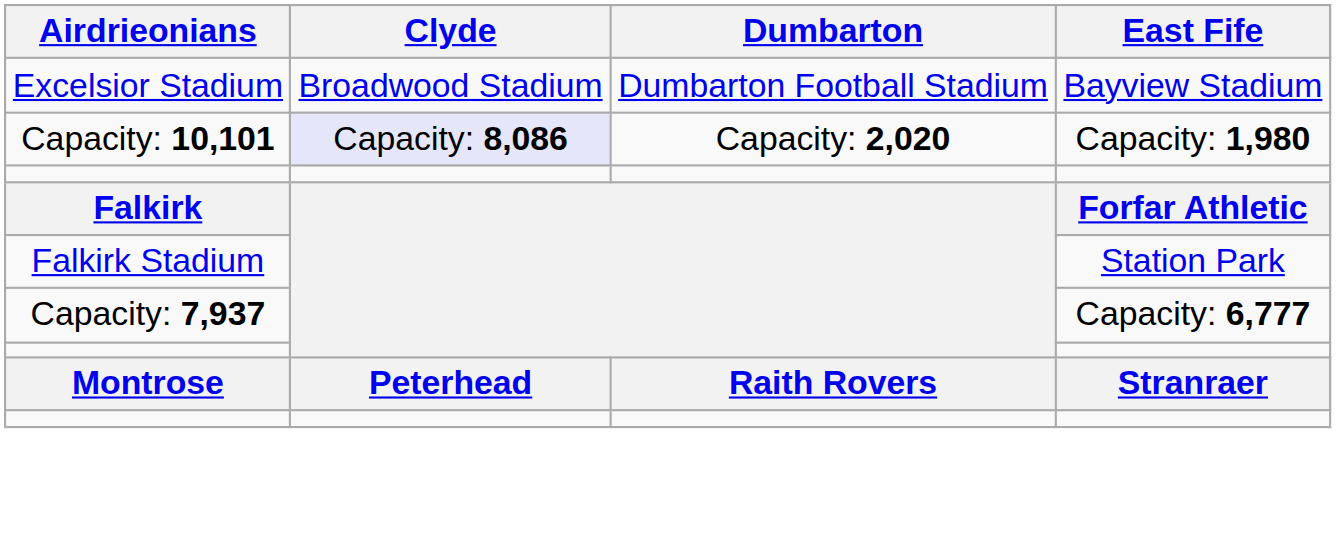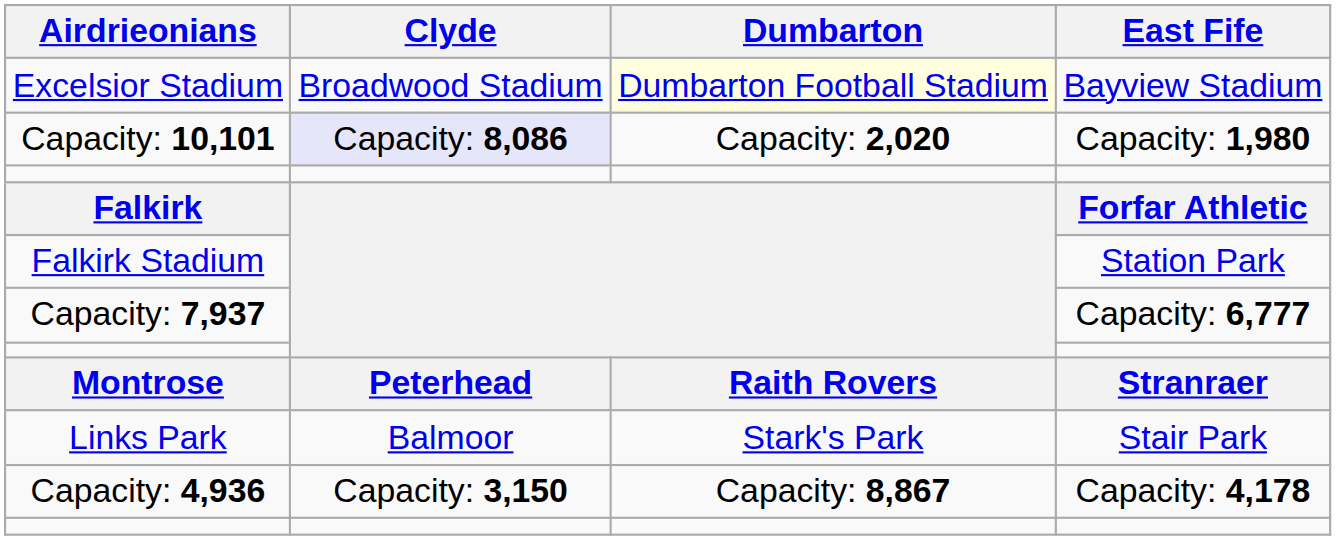Excelsior Stadium | Dumbarton: no background -> lightyellow background
+ row: Links Park | Balmoor | Stark's Park | Stair Park
+ row: Capacity: 4,936 | Capacity: 3,150 | Capacity: 8,867 | Capacity: 4,178
